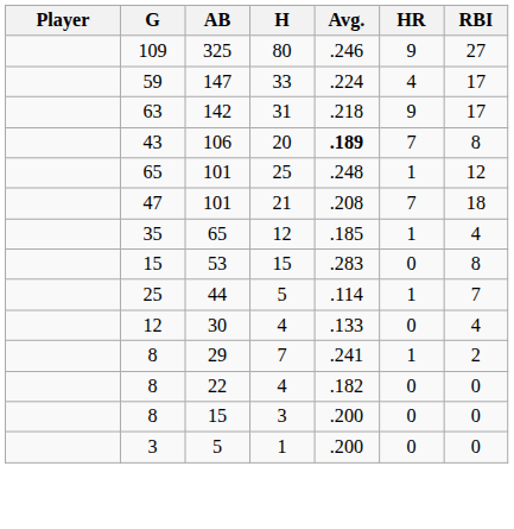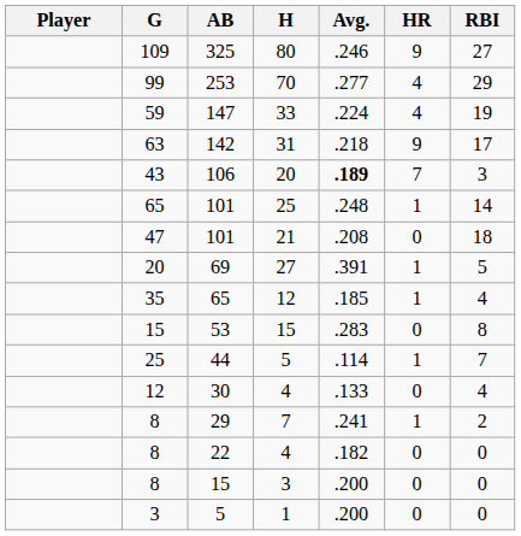+ row: 99 | 253 | 70 | .277 | 4 | 29
147 | RBI: 17 -> 19
106 | RBI: 8 -> 3
101 / 25 | RBI: 12 -> 14
101 / 21 | HR: 7 -> 0
+ row: 20 | 69 | 27 | .391 | 1 | 5
